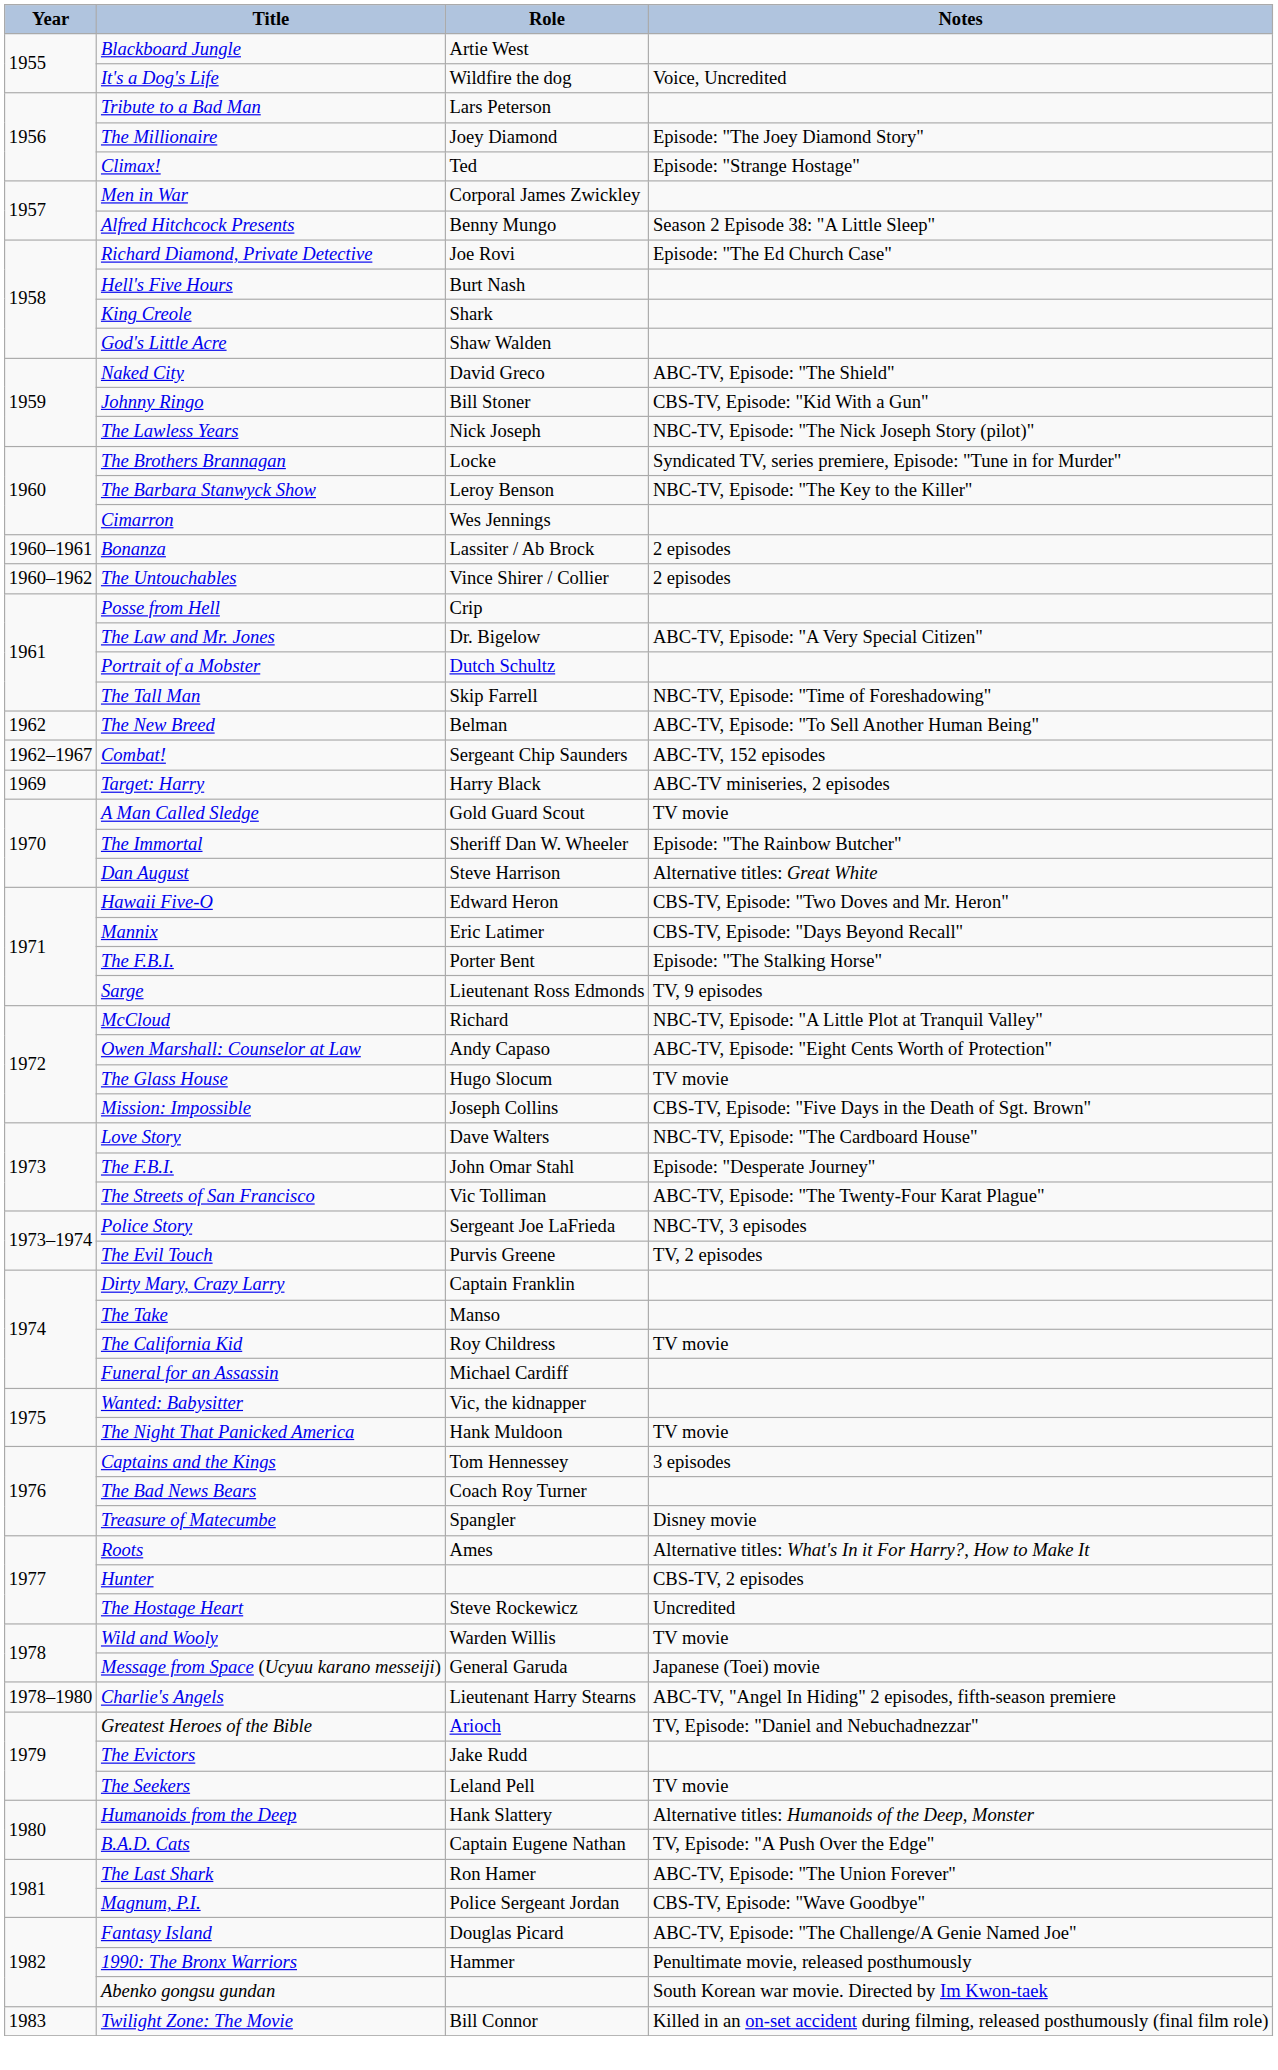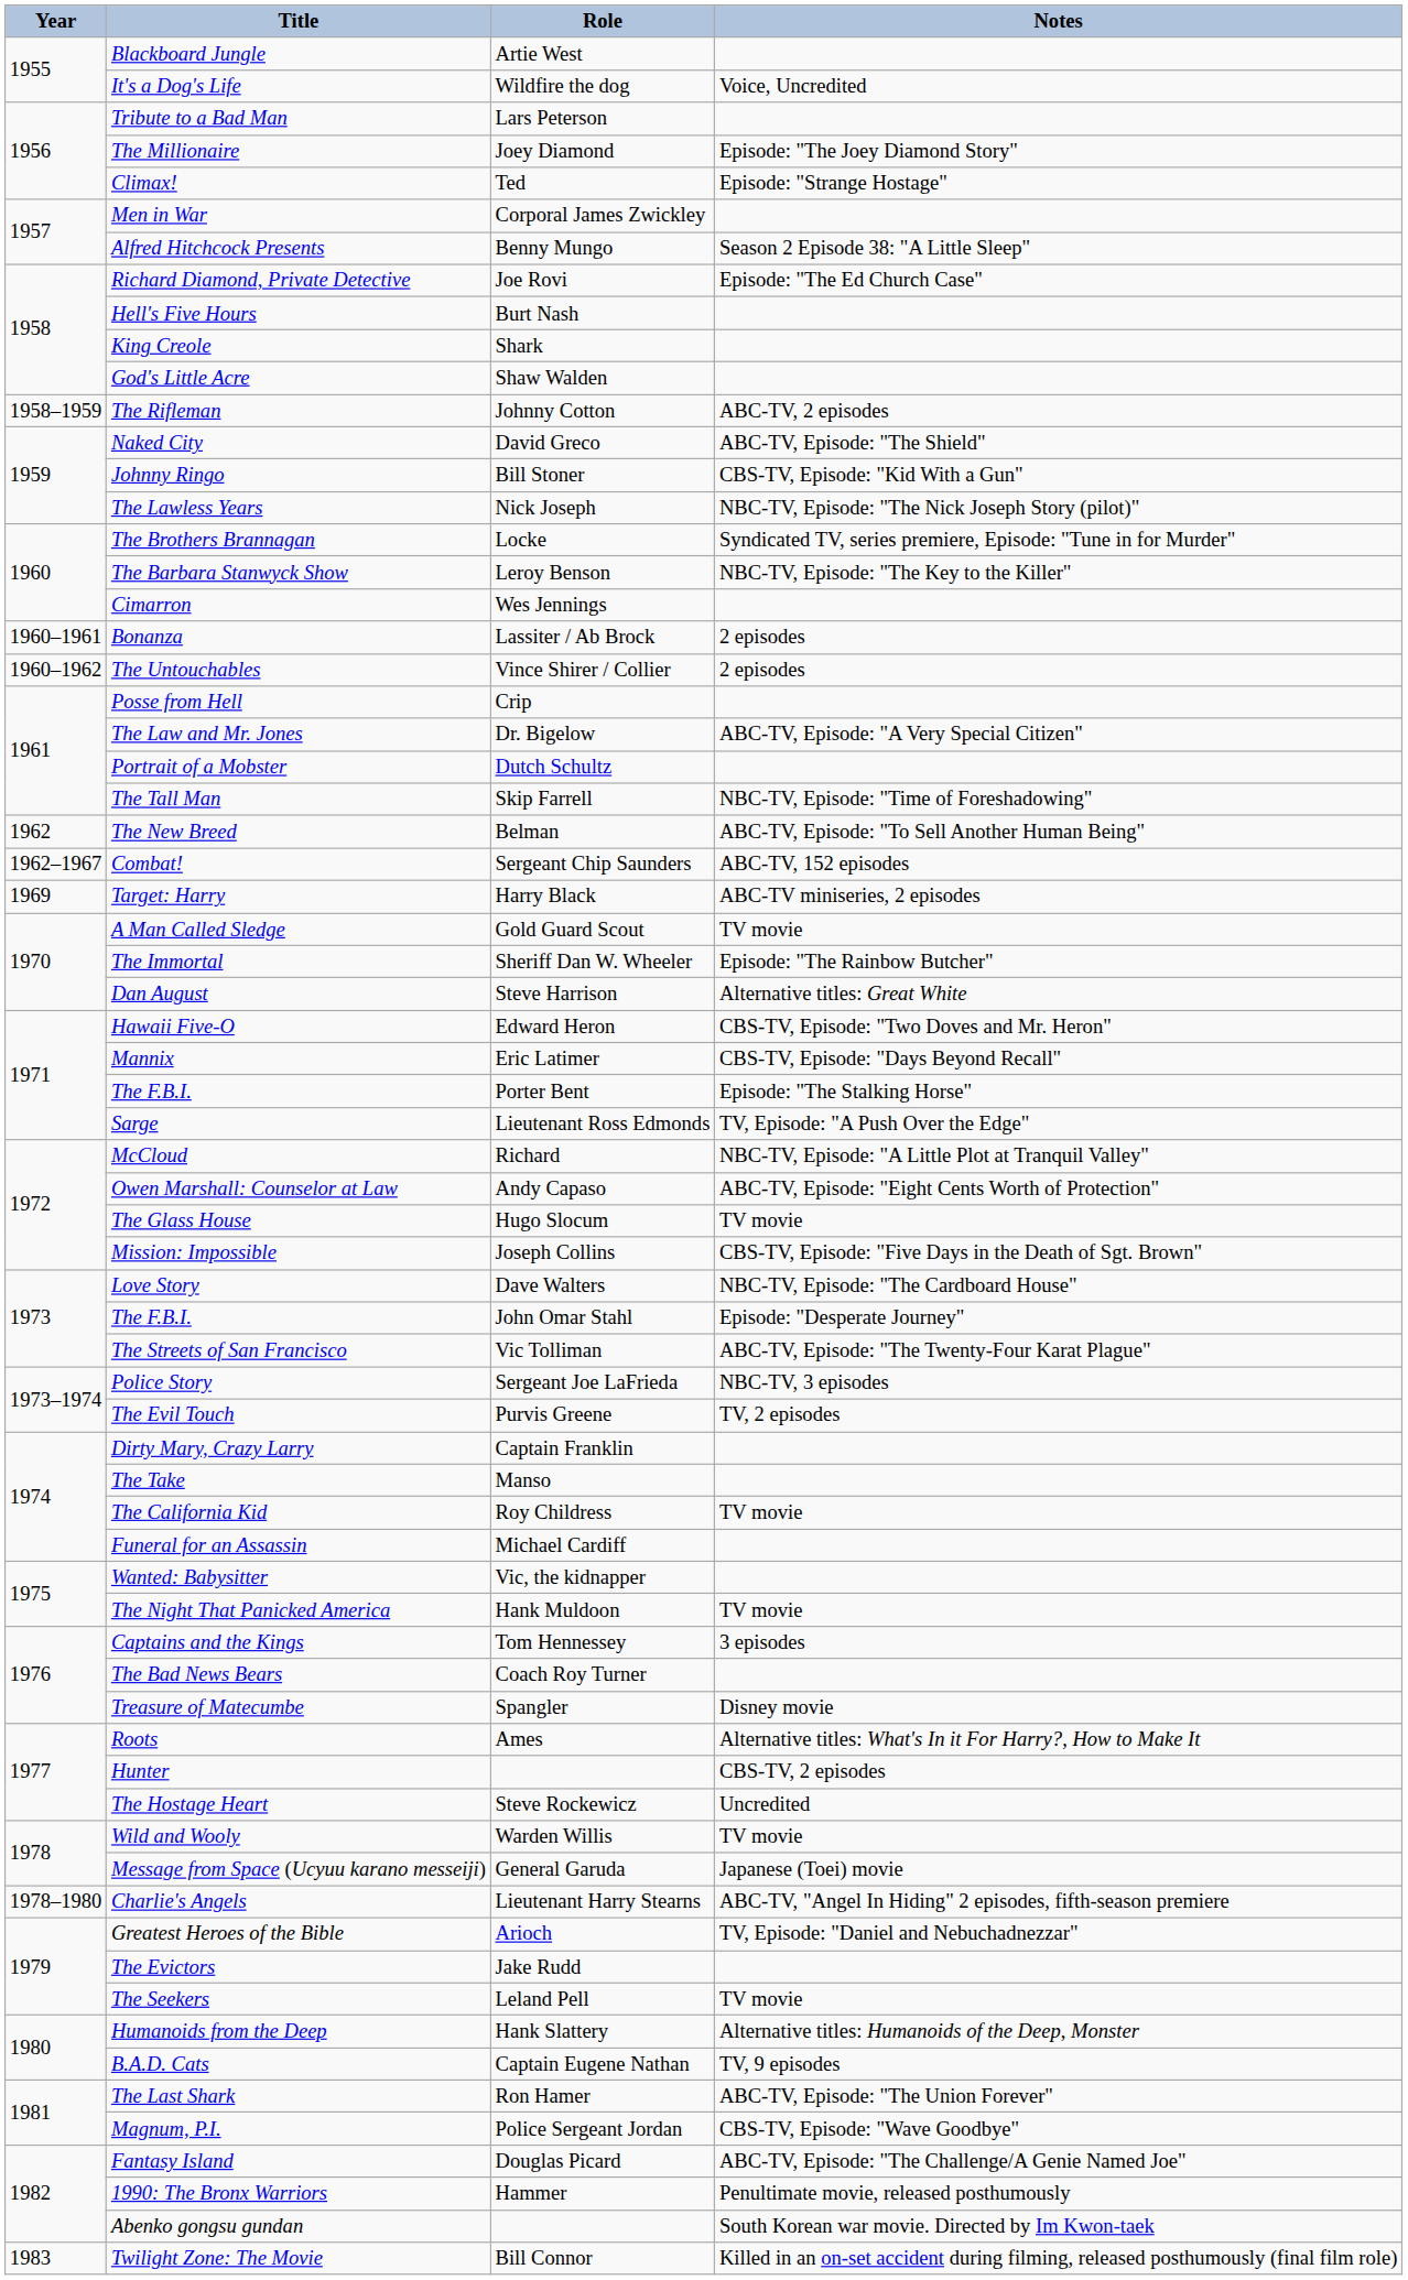+ row: 1958–1959 | The Rifleman | Johnny Cotton | ABC-TV, 2 episodes
Sarge | Notes: TV, 9 episodes -> TV, Episode: "A Push Over the Edge"
B.A.D. Cats | Notes: TV, Episode: "A Push Over the Edge" -> TV, 9 episodes
